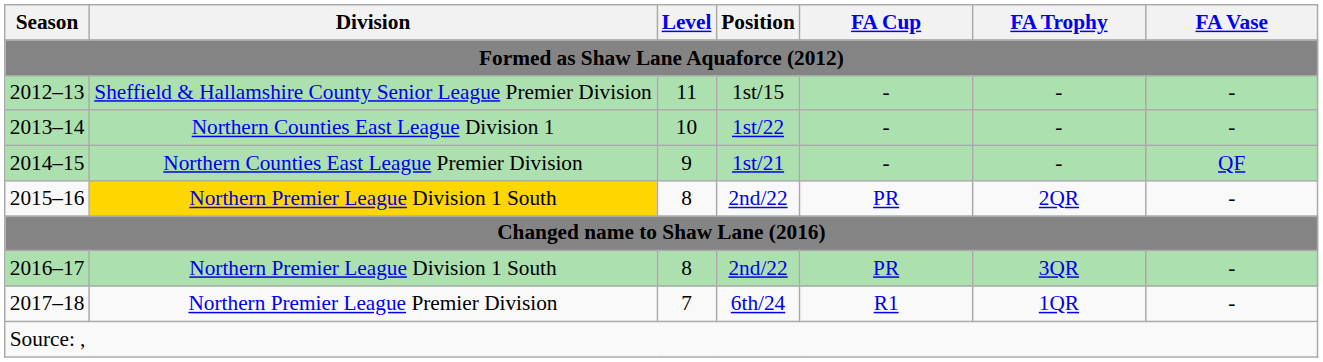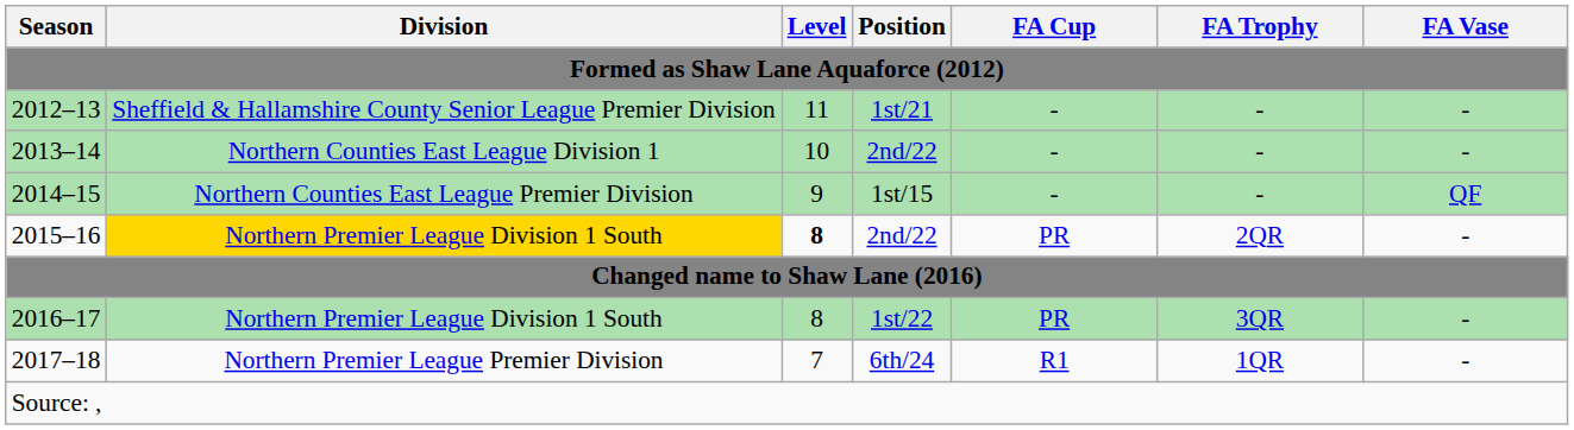2012–13 | Position: 1st/15 -> 1st/21
2013–14 | Position: 1st/22 -> 2nd/22
2014–15 | Position: 1st/21 -> 1st/15
2015–16 | Level: normal -> bold
2016–17 | Position: 2nd/22 -> 1st/22
